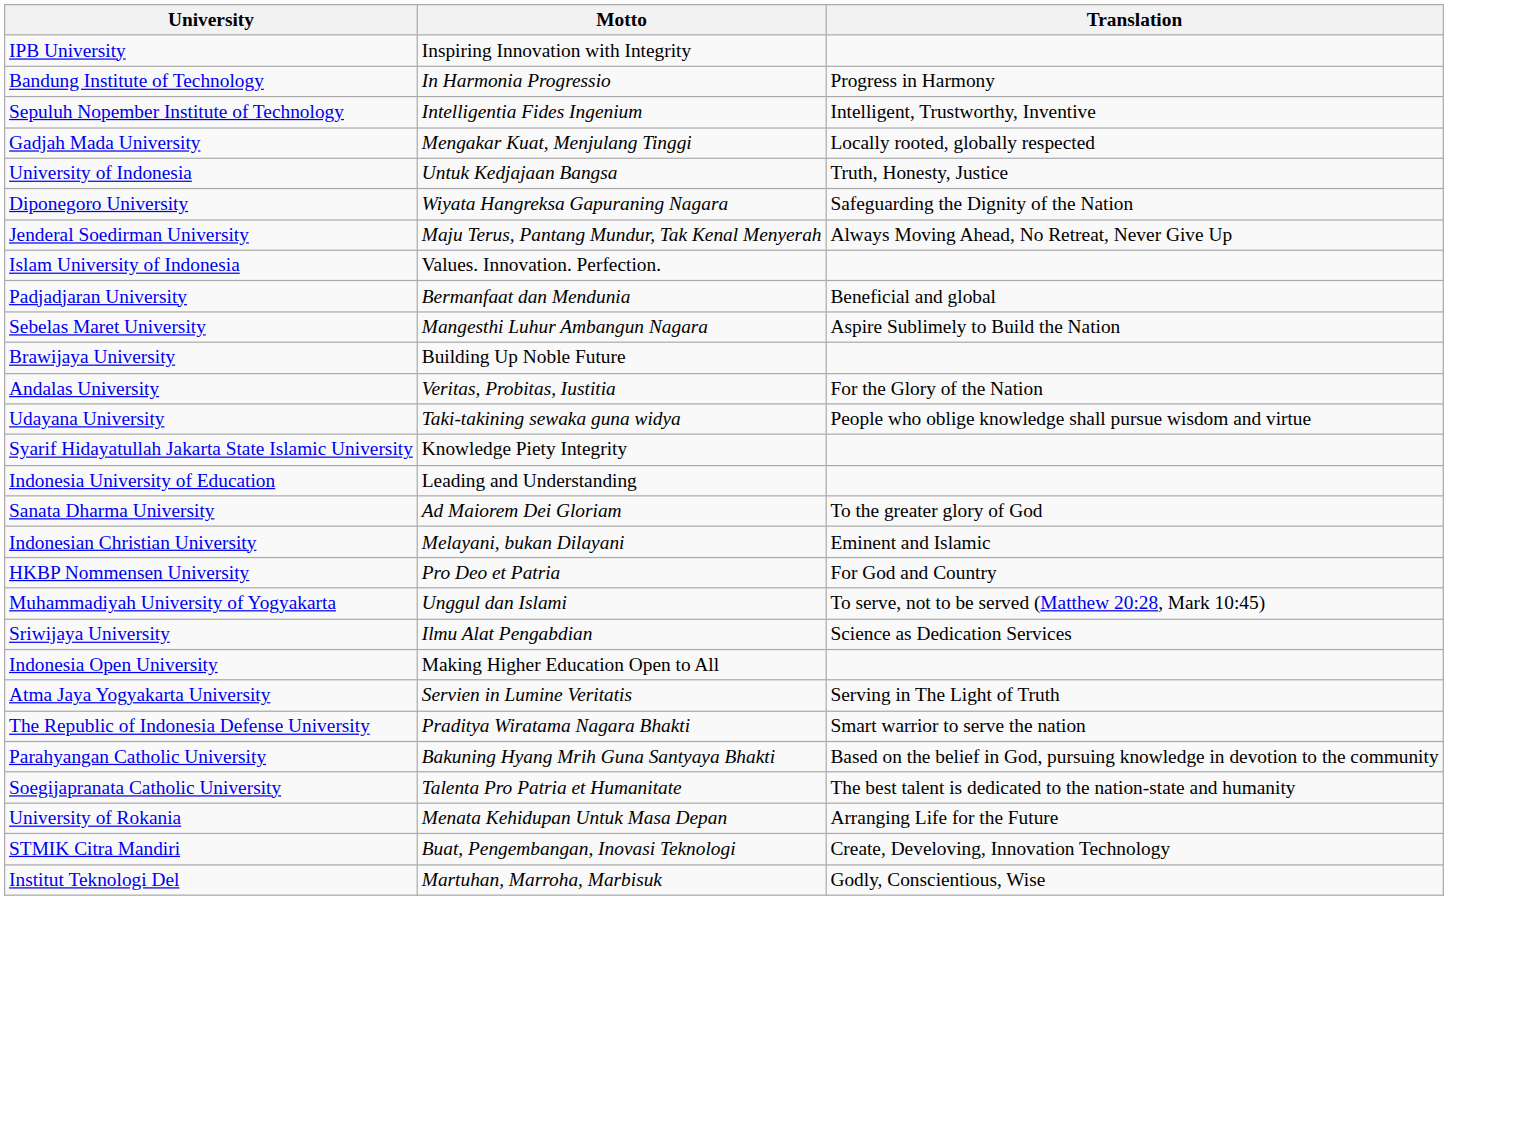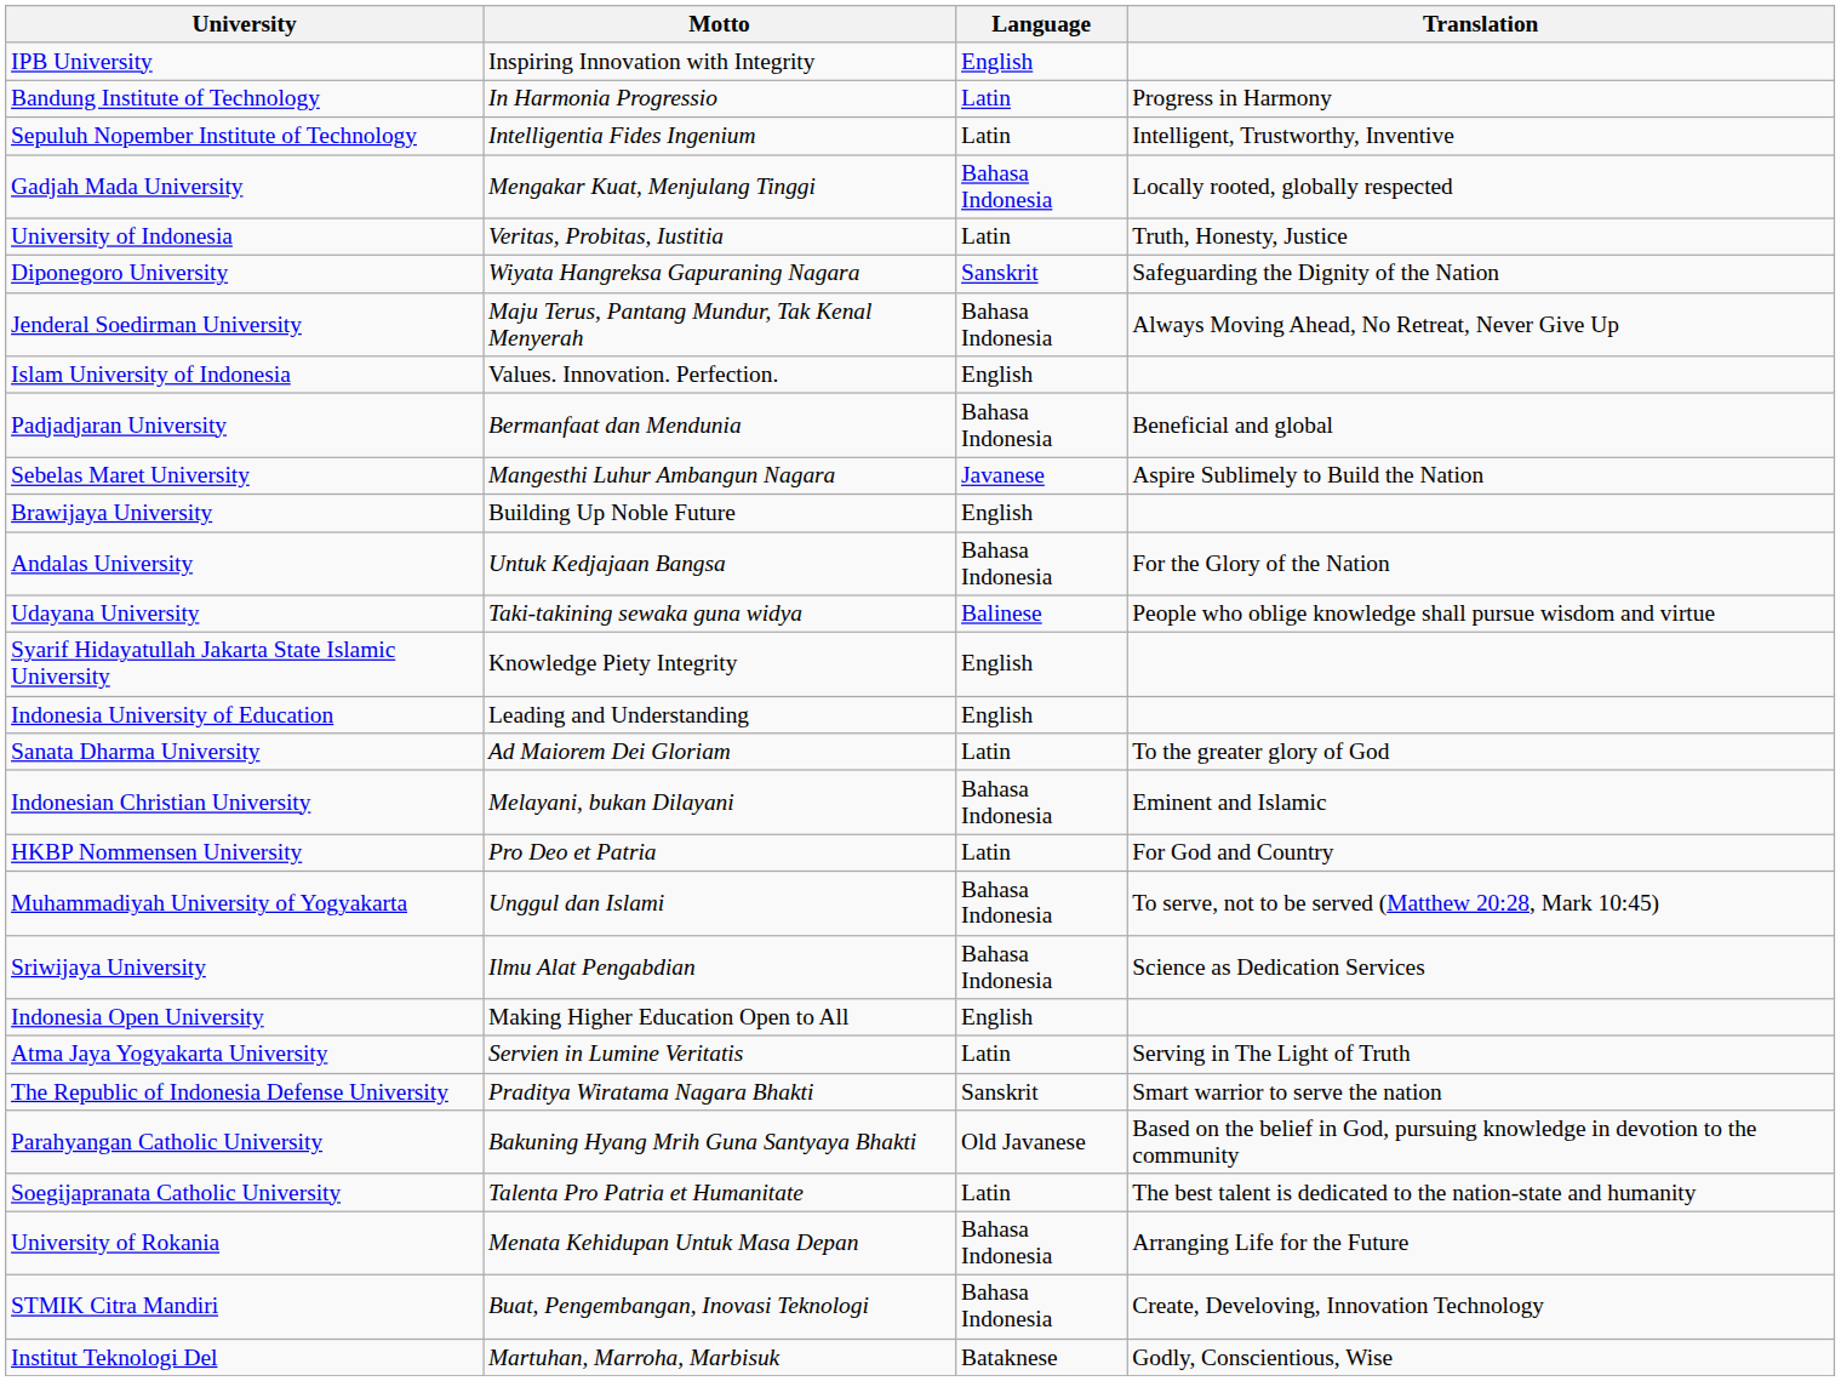+ column: Language | English | Latin | Latin | Bahasa Indonesia | Latin | Sanskrit | Bahasa Indonesia | English | Bahasa Indonesia | Javanese | English | Bahasa Indonesia | Balinese | English | English | Latin | Bahasa Indonesia | Latin | Bahasa Indonesia | Bahasa Indonesia | English | Latin | Sanskrit | Old Javanese | Latin | Bahasa Indonesia | Bahasa Indonesia | Bataknese
University of Indonesia | Motto: Untuk Kedjajaan Bangsa -> Veritas, Probitas, Iustitia
Andalas University | Motto: Veritas, Probitas, Iustitia -> Untuk Kedjajaan Bangsa
